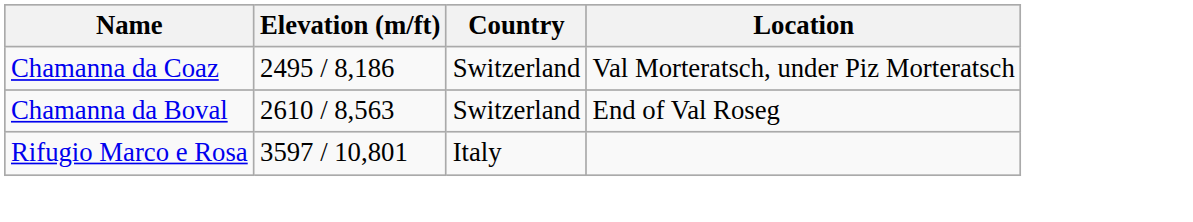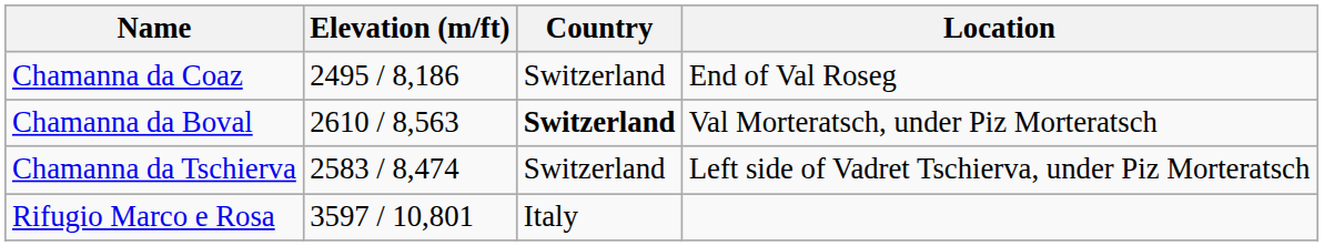Chamanna da Coaz | Location: Val Morteratsch, under Piz Morteratsch -> End of Val Roseg
Chamanna da Boval | Country: normal -> bold
Chamanna da Boval | Location: End of Val Roseg -> Val Morteratsch, under Piz Morteratsch
+ row: Chamanna da Tschierva | 2583 / 8,474 | Switzerland | Left side of Vadret Tschierva, under Piz Morteratsch
